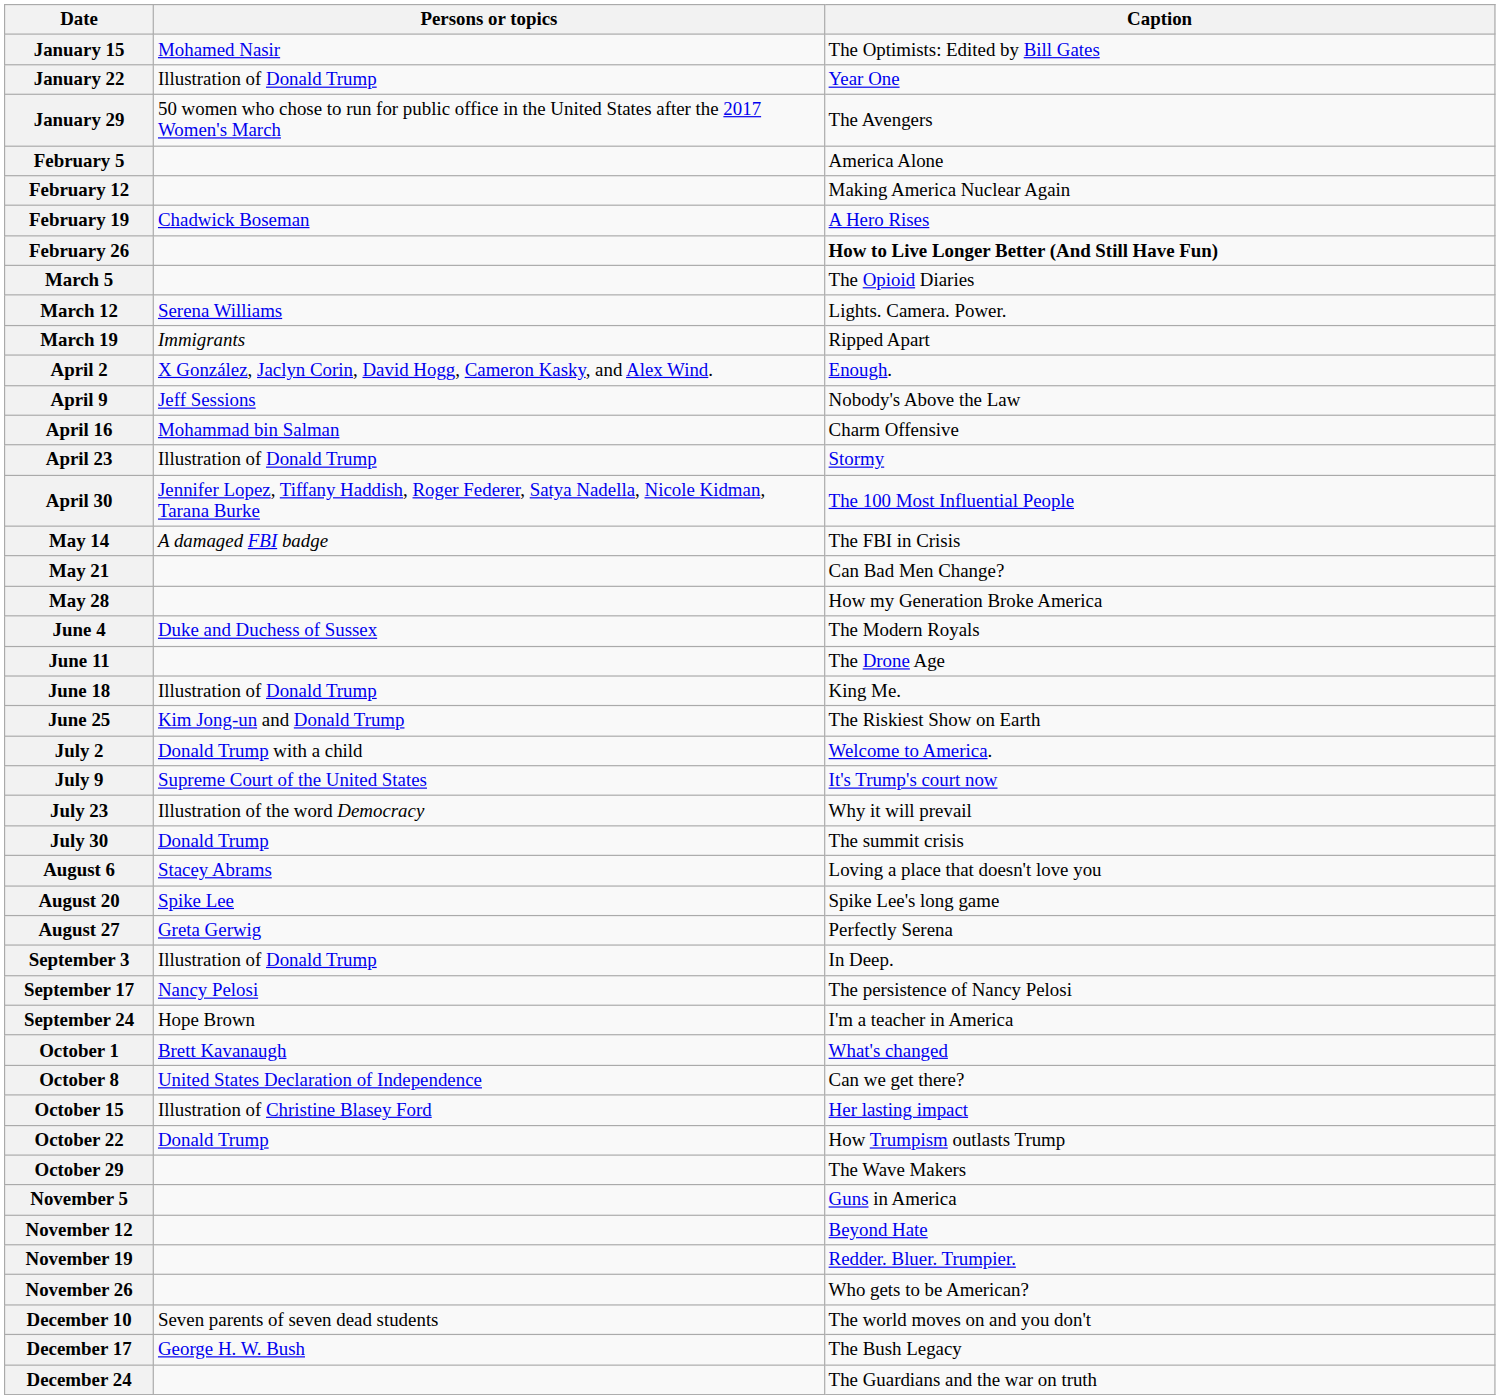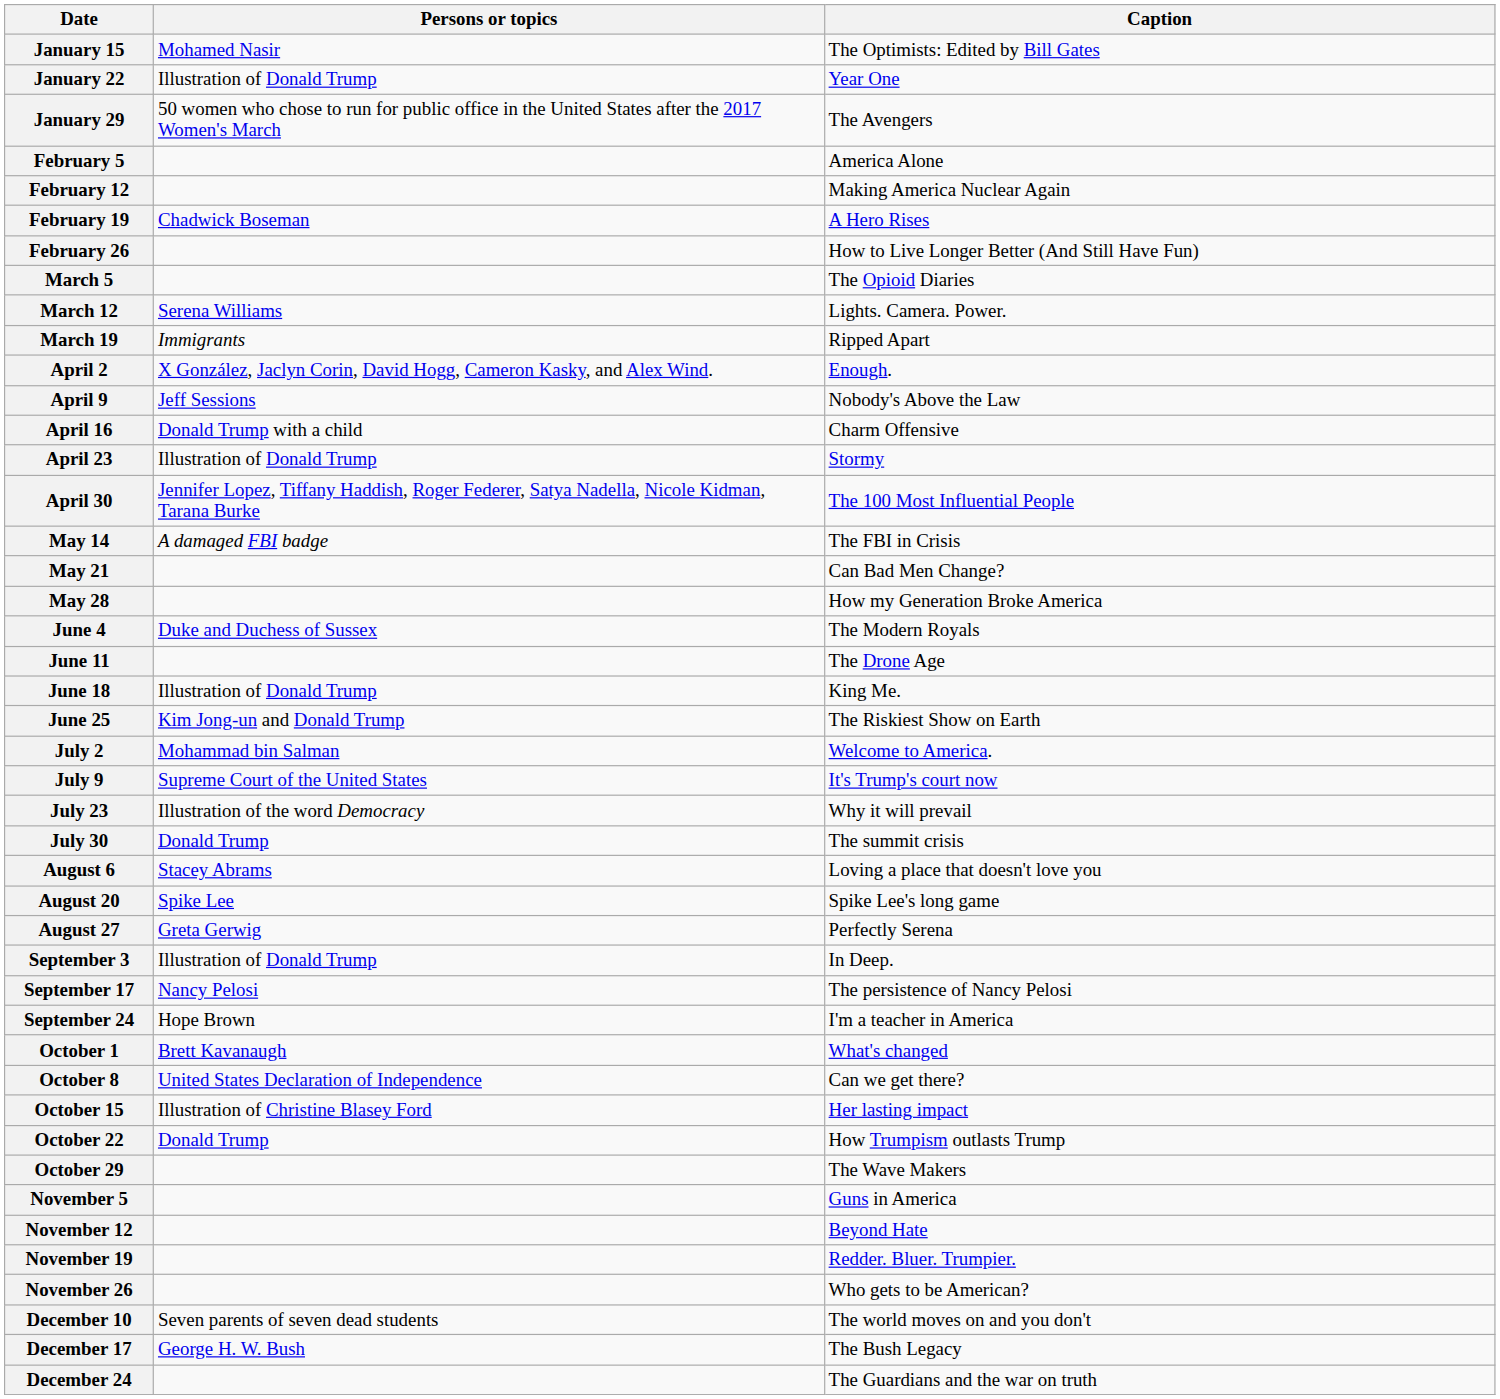February 26 | Caption: bold -> normal
April 16 | Persons or topics: Mohammad bin Salman -> Donald Trump with a child
July 2 | Persons or topics: Donald Trump with a child -> Mohammad bin Salman
